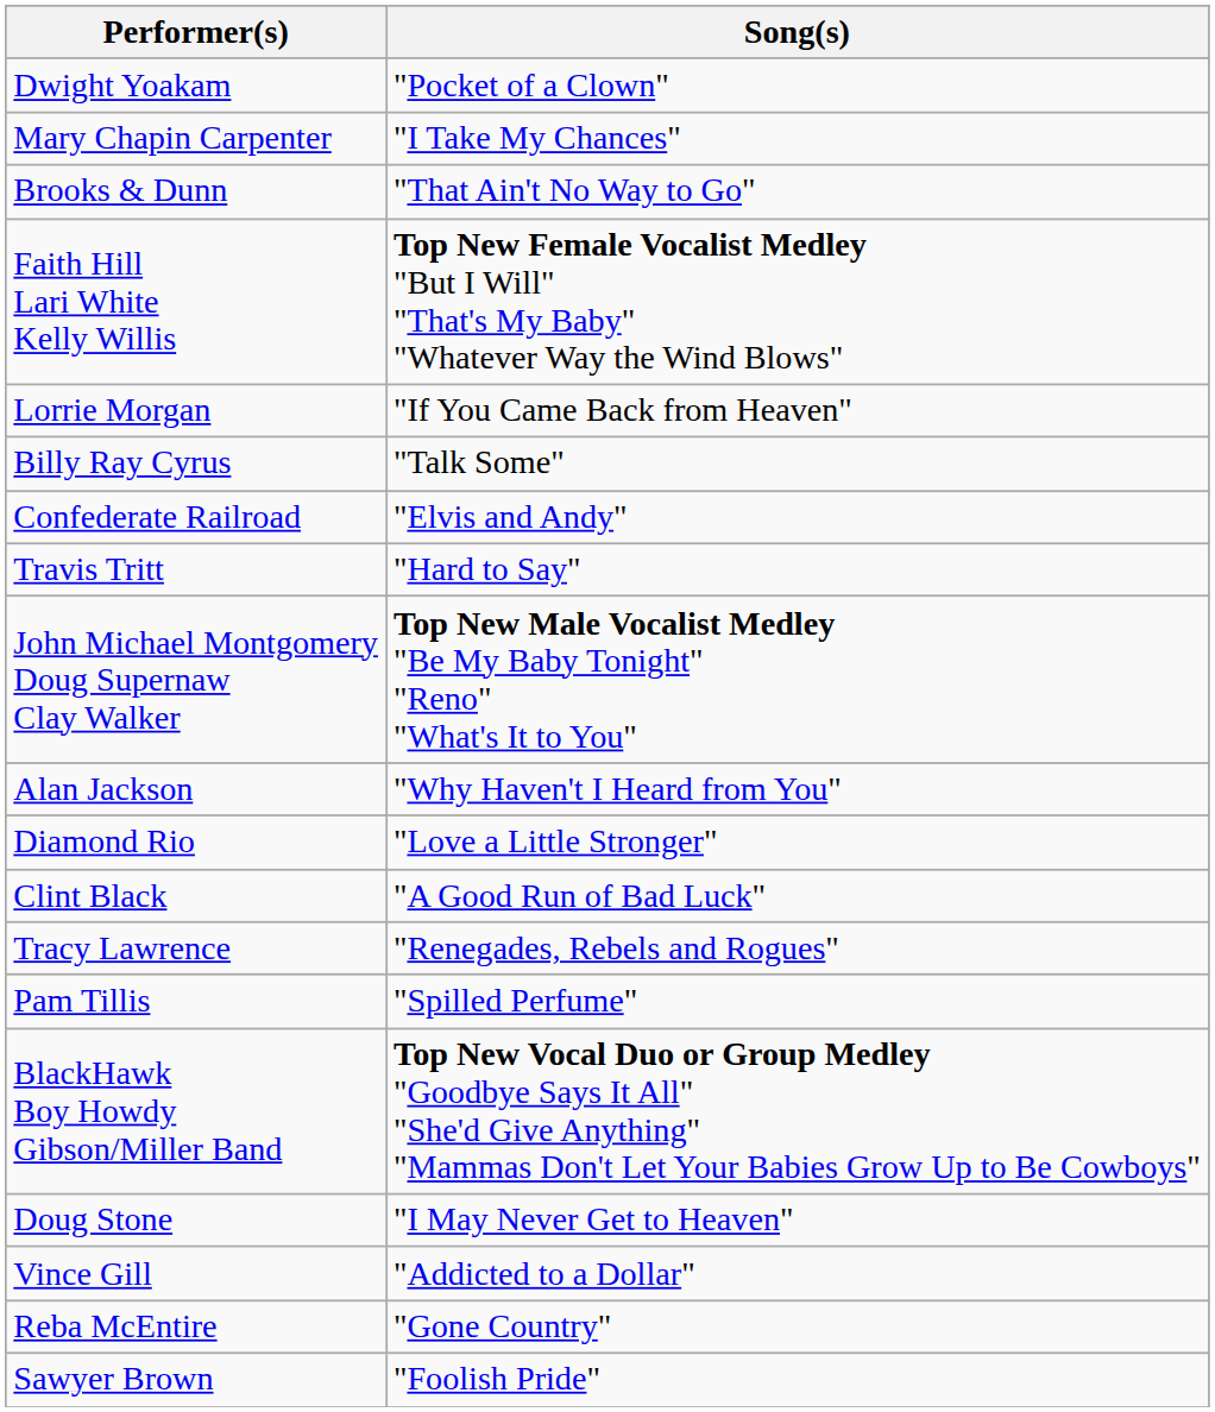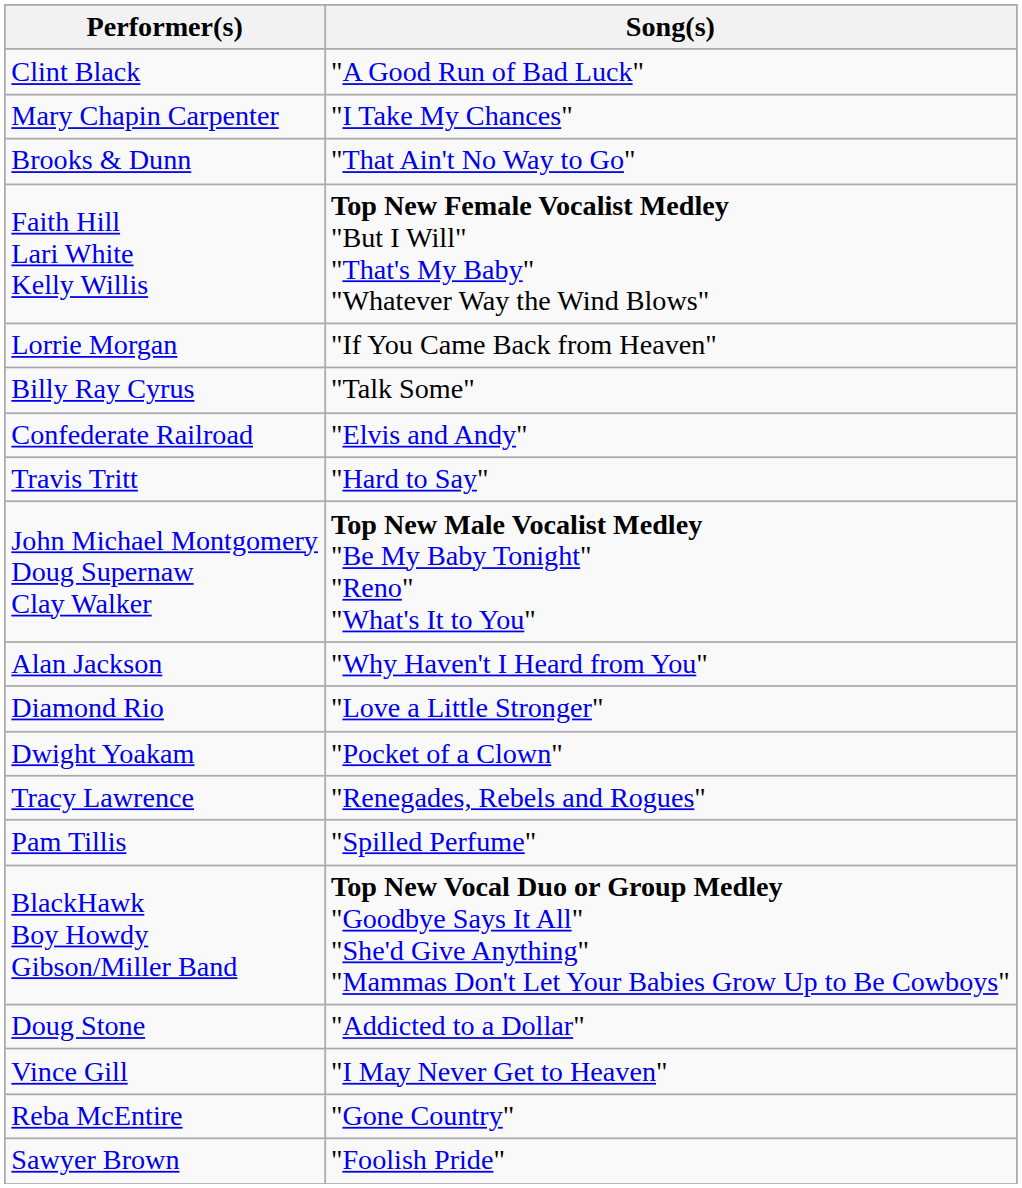rows swapped: Clint Black <-> Dwight Yoakam
Doug Stone | Song(s): "I May Never Get to Heaven" -> "Addicted to a Dollar"
Vince Gill | Song(s): "Addicted to a Dollar" -> "I May Never Get to Heaven"
